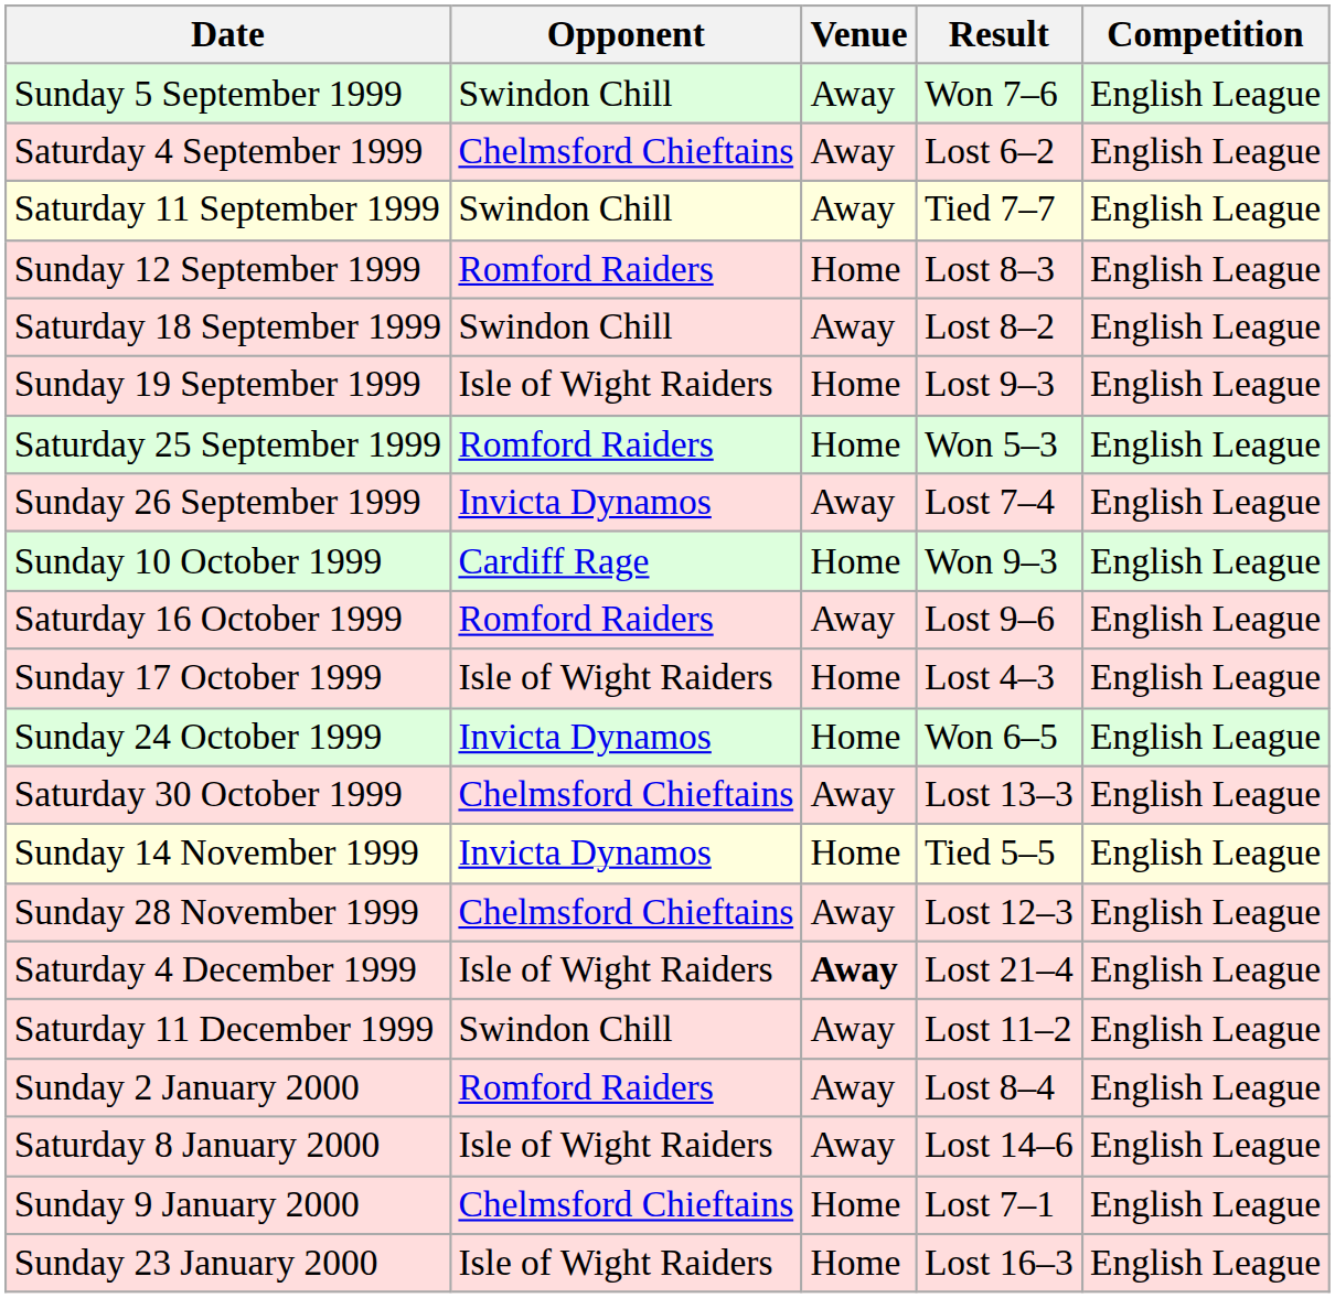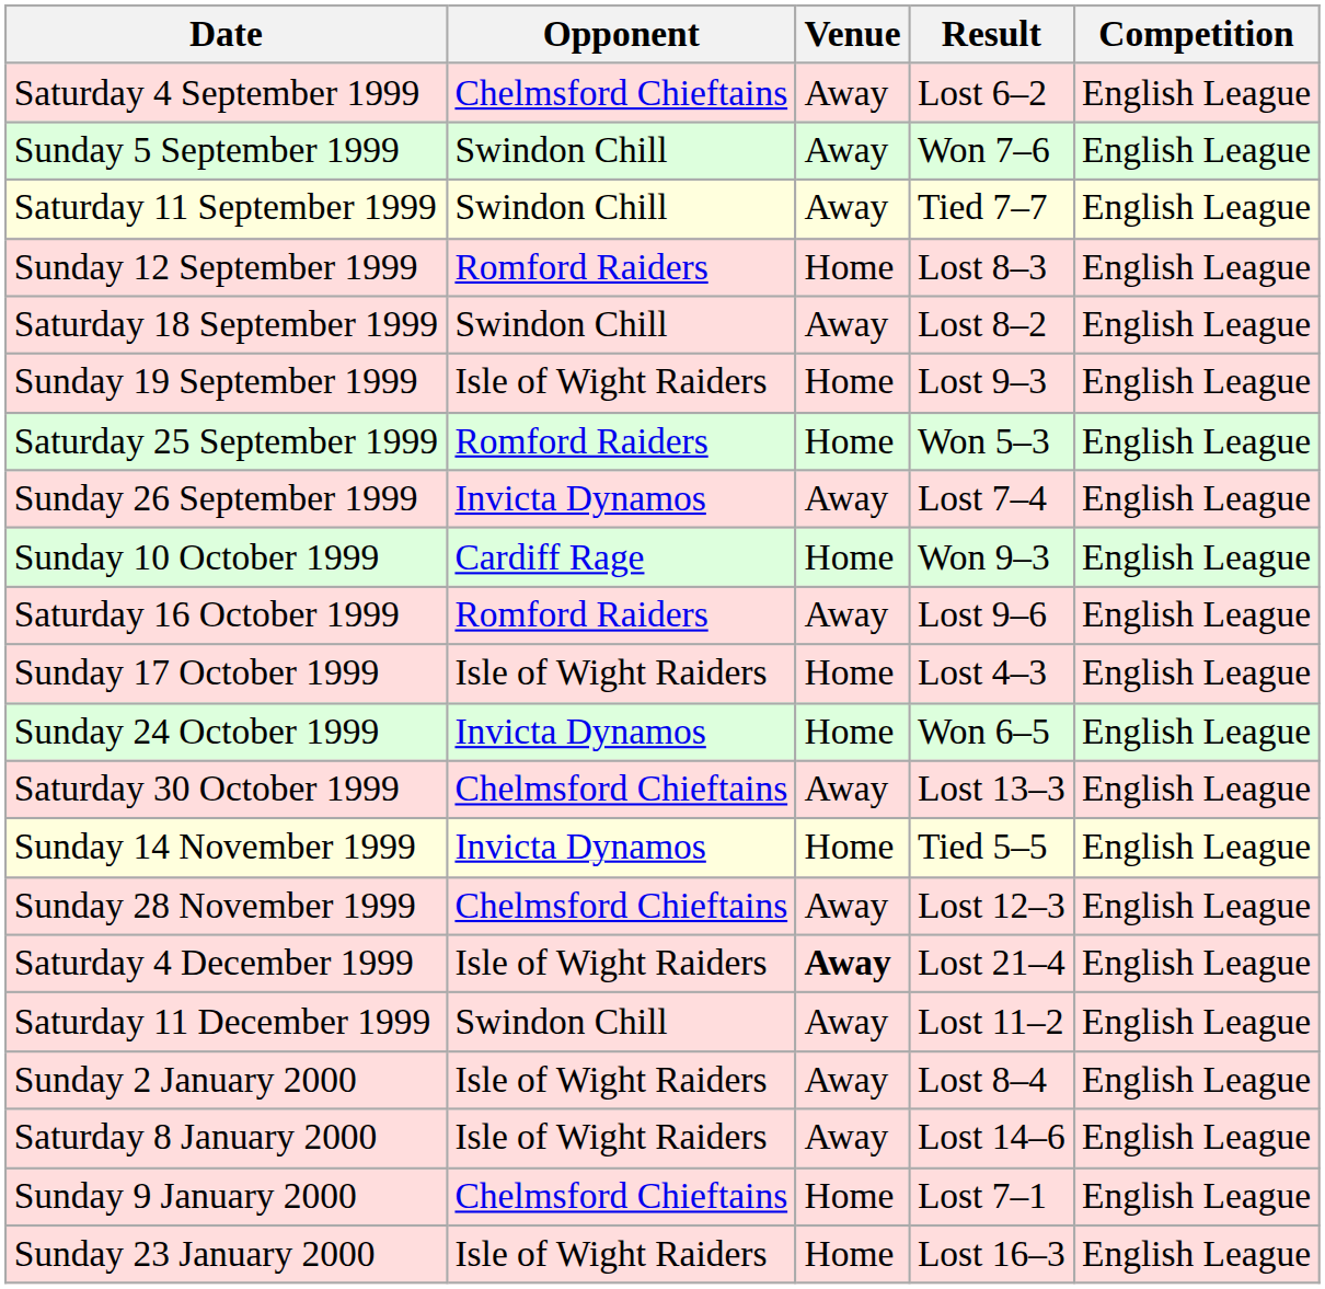rows swapped: Saturday 4 September 1999 <-> Sunday 5 September 1999
Sunday 2 January 2000 | Opponent: Romford Raiders -> Isle of Wight Raiders
